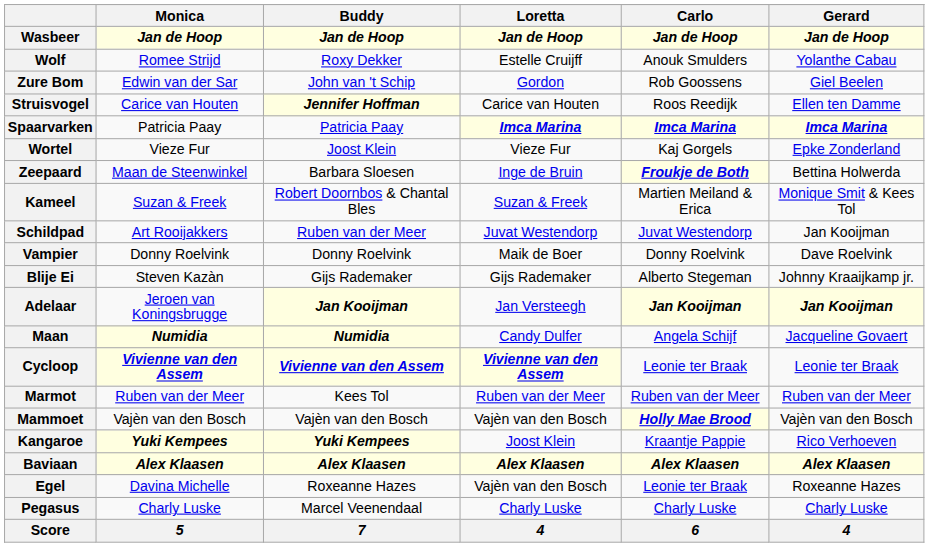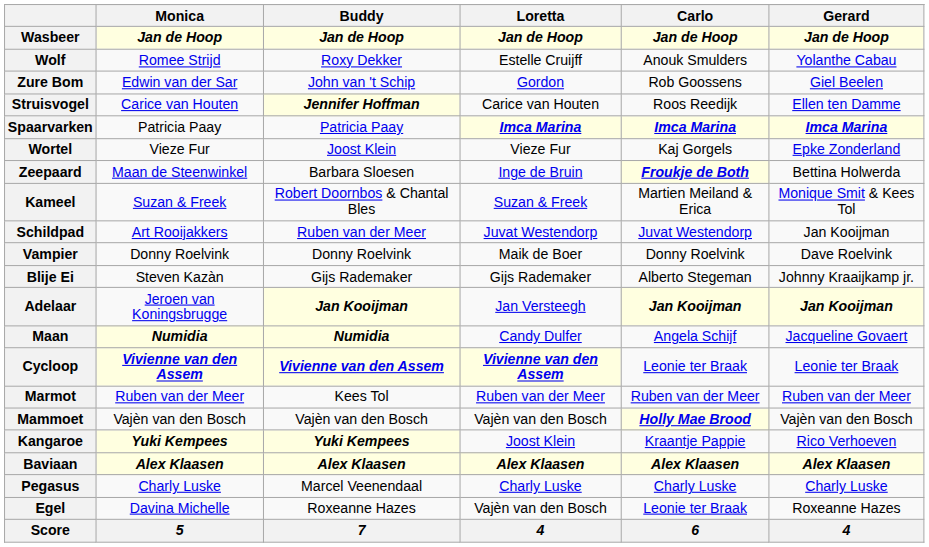rows swapped: Egel <-> Pegasus
